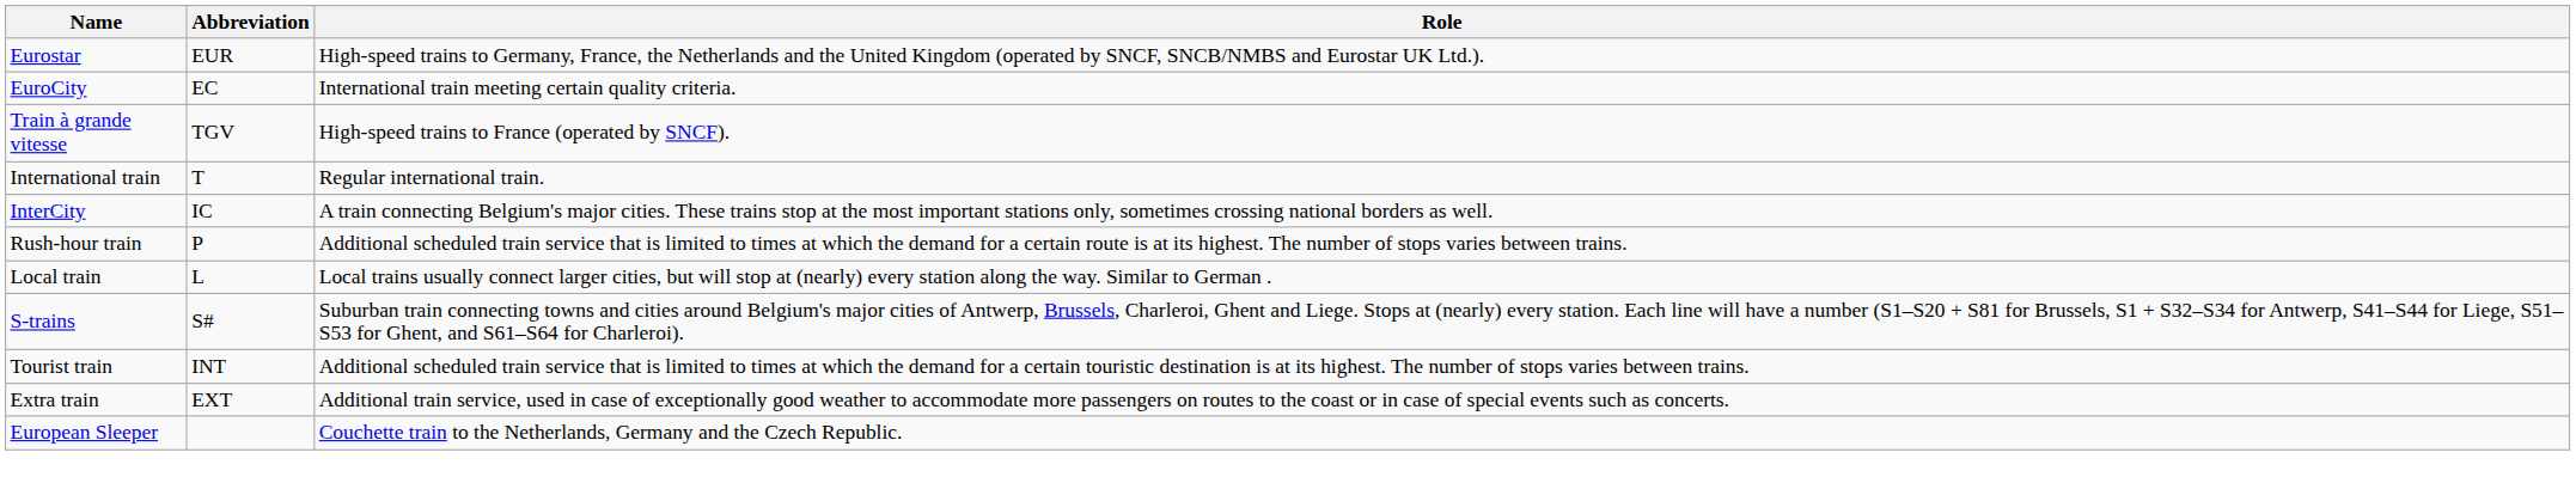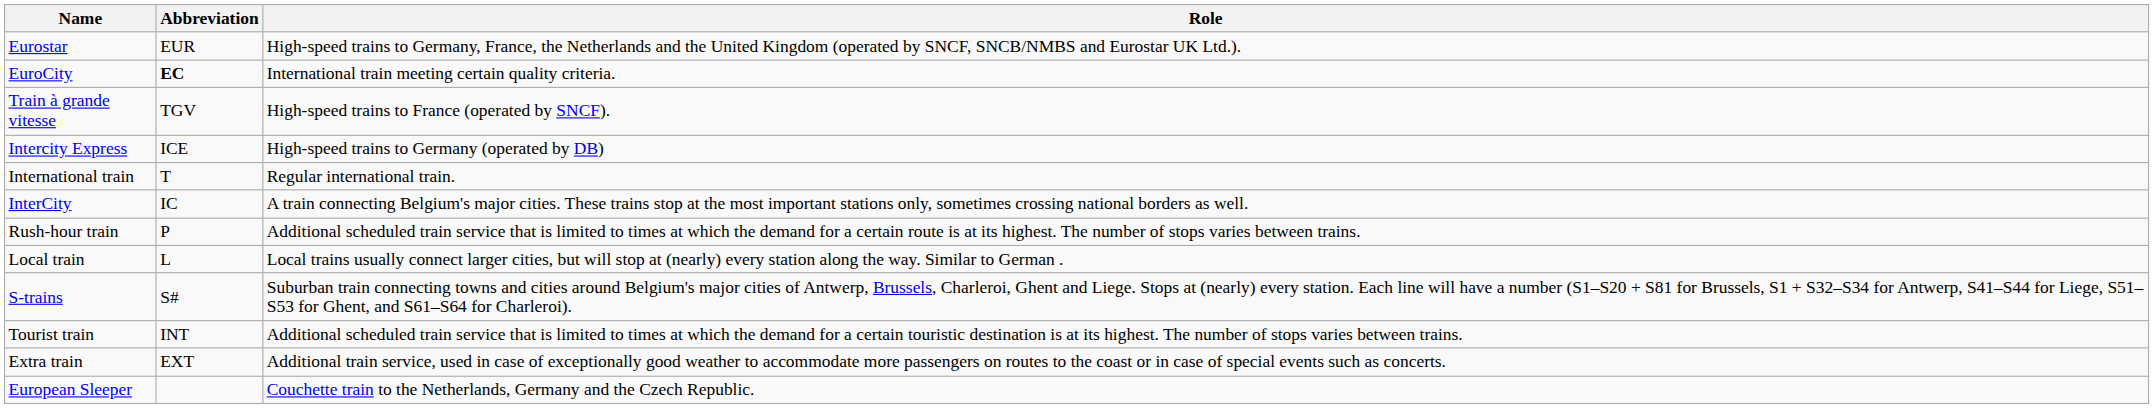EuroCity | Abbreviation: normal -> bold
+ row: Intercity Express | ICE | High-speed trains to Germany (operated by DB)
